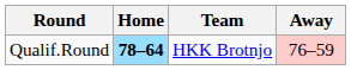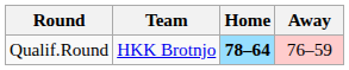columns swapped: Team <-> Home
